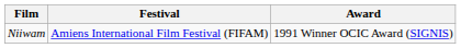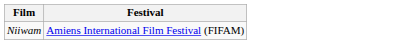- column: Award | 1991 Winner OCIC Award (SIGNIS)
